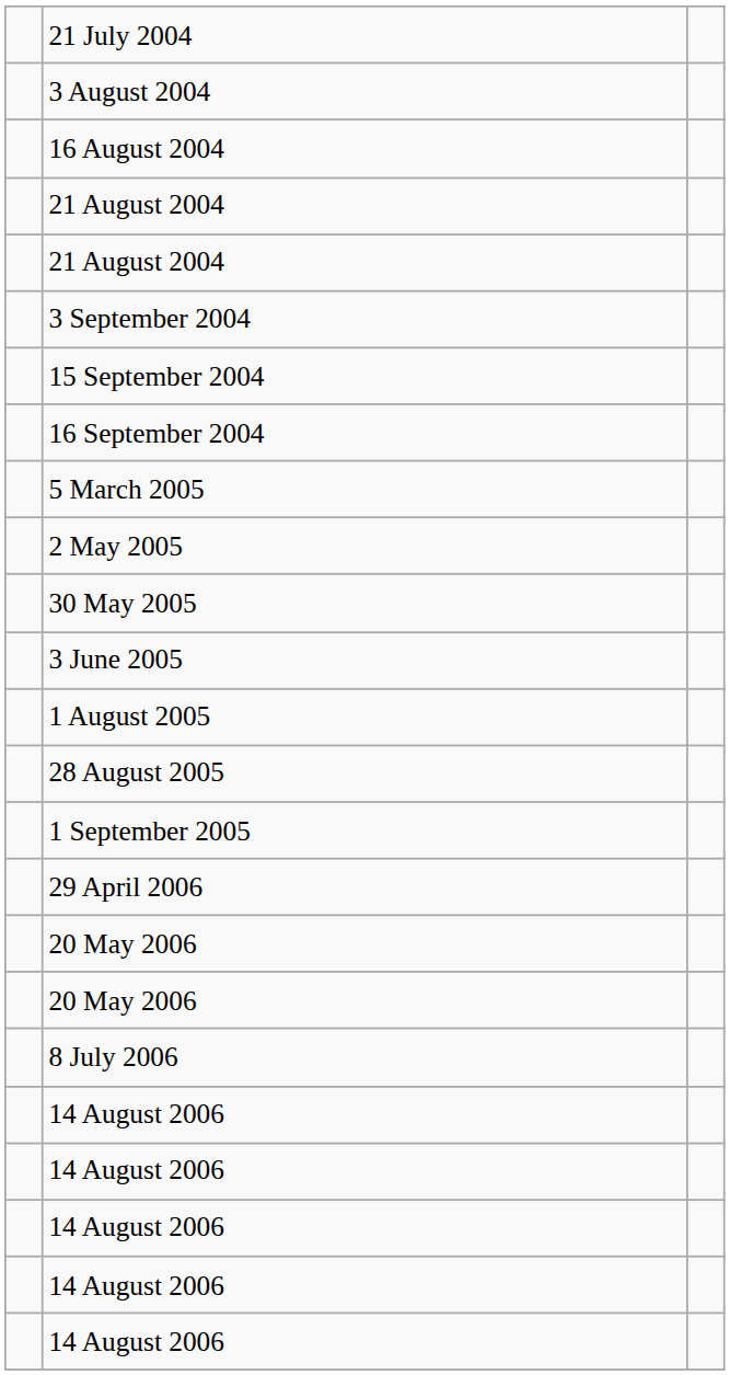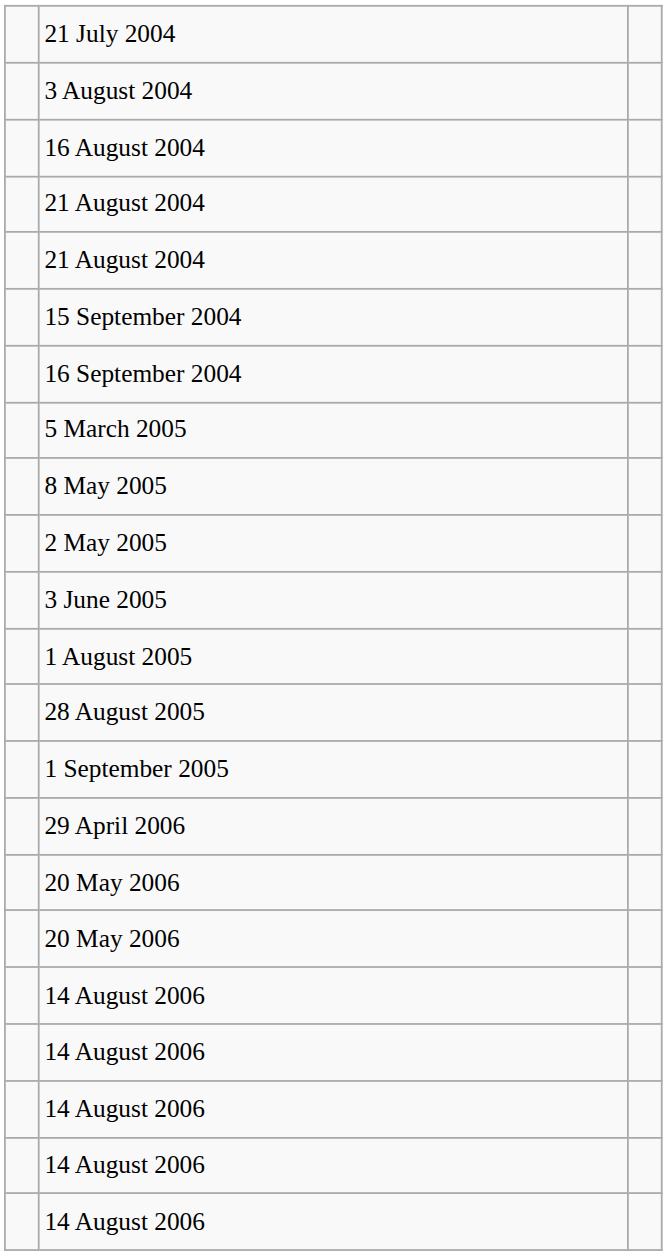- row: 3 September 2004
+ row: 8 May 2005
- row: 30 May 2005
- row: 8 July 2006
